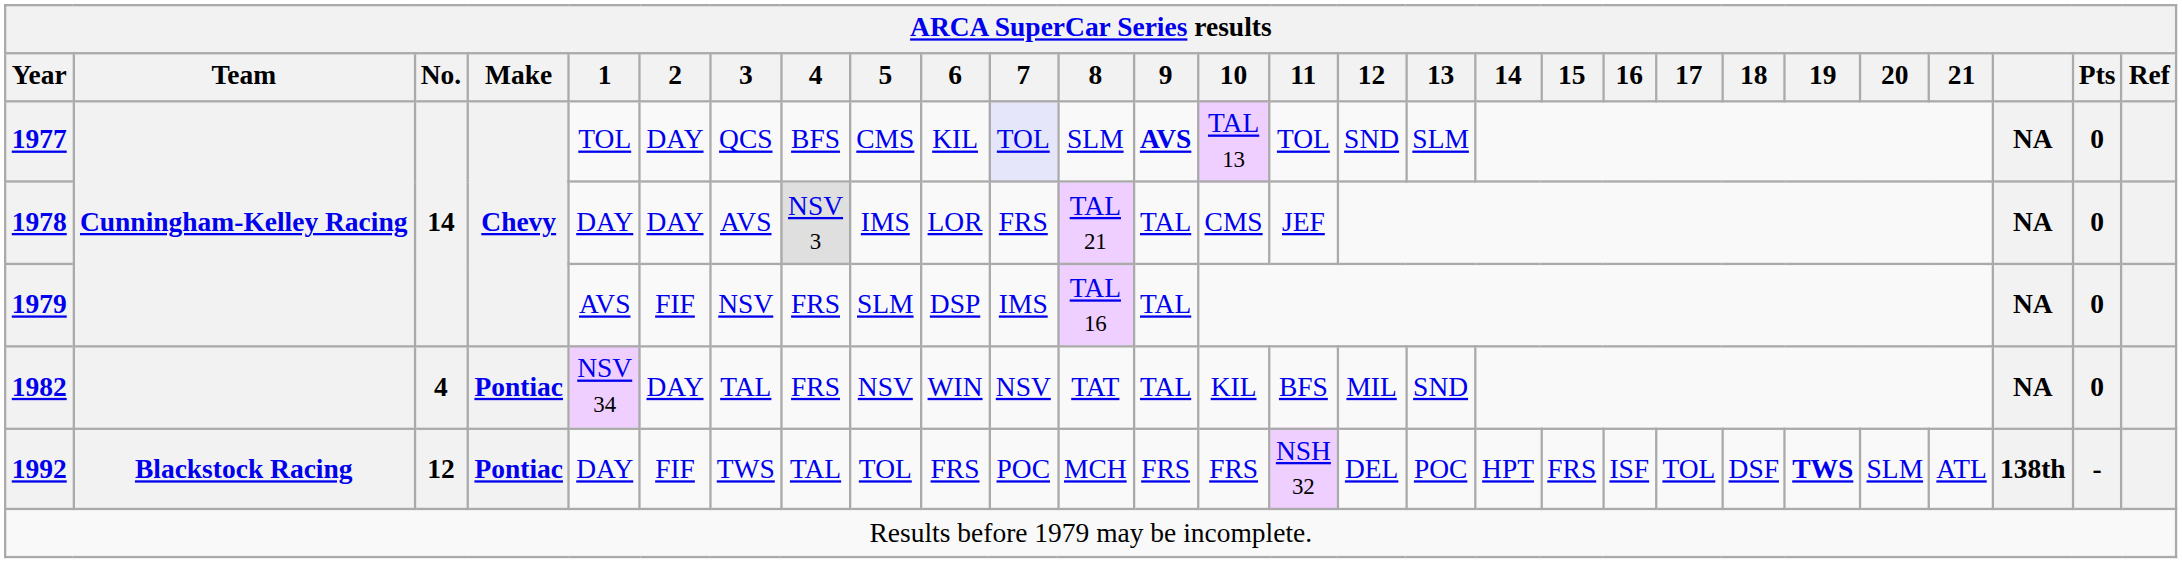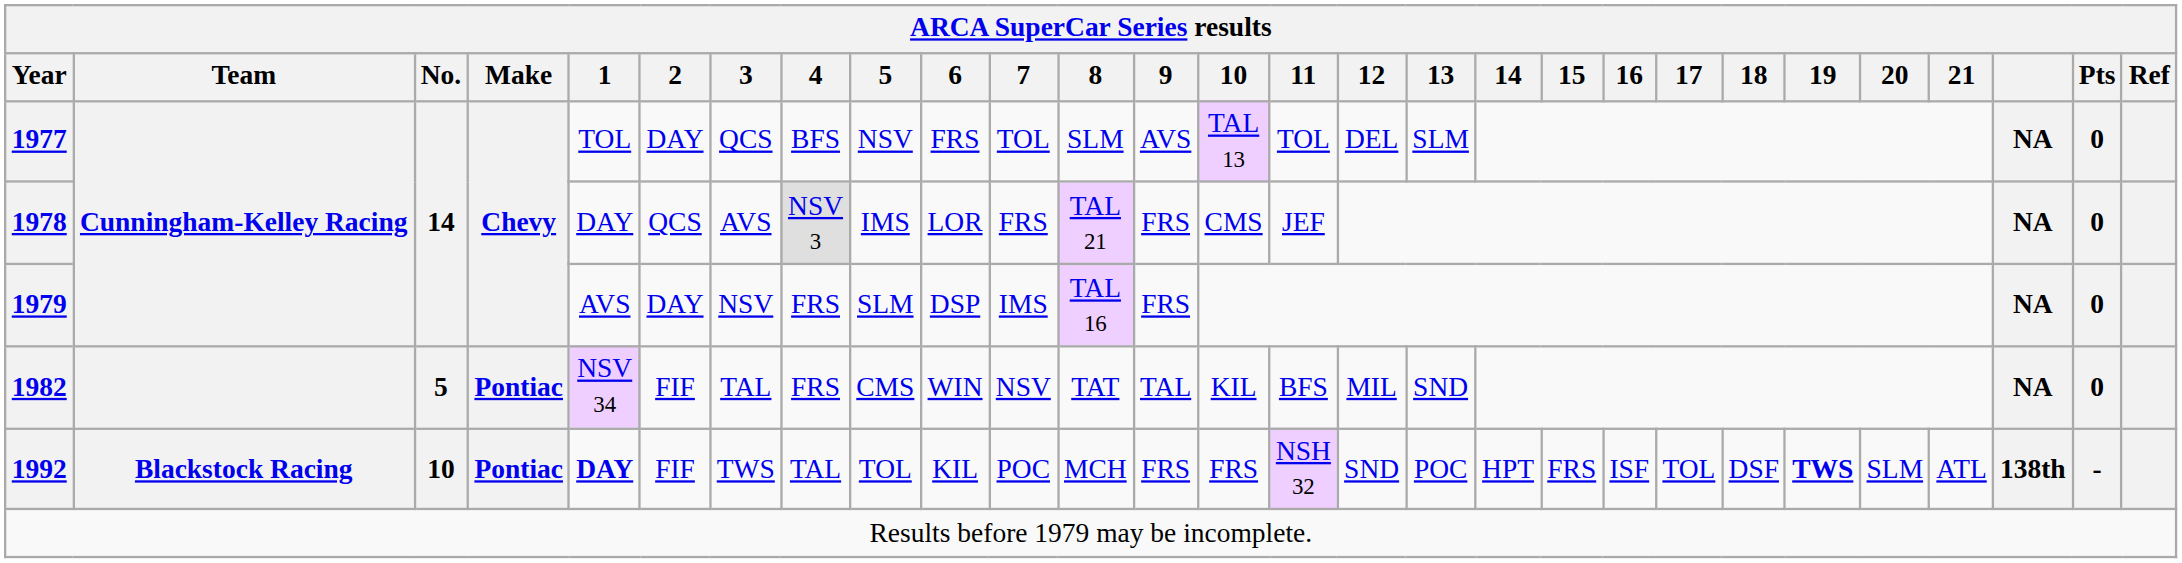1977 | 5: CMS -> NSV
1977 | 6: KIL -> FRS
1977 | 7: lavender background -> no background
1977 | 9: bold -> normal
1977 | 12: SND -> DEL
1978 | 2: DAY -> QCS
1978 | 9: TAL -> FRS
1979 | 2: FIF -> DAY
1979 | 9: TAL -> FRS
1982 | No.: 4 -> 5
1982 | 2: DAY -> FIF
1982 | 5: NSV -> CMS
1992 | No.: 12 -> 10
1992 | 1: normal -> bold
1992 | 6: FRS -> KIL
1992 | 12: DEL -> SND
